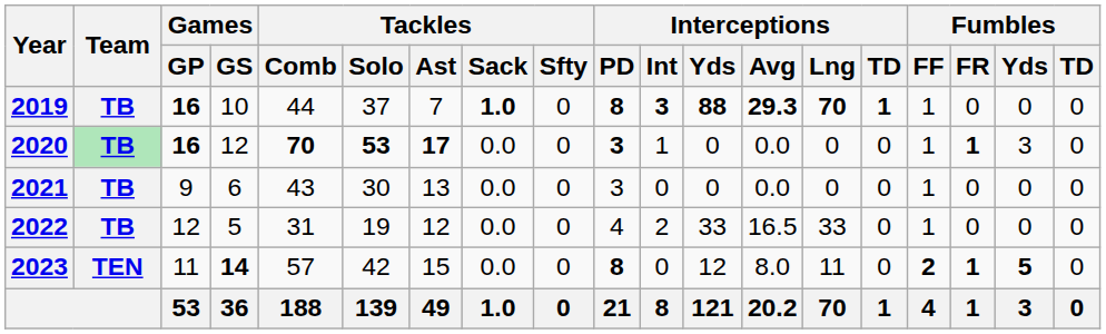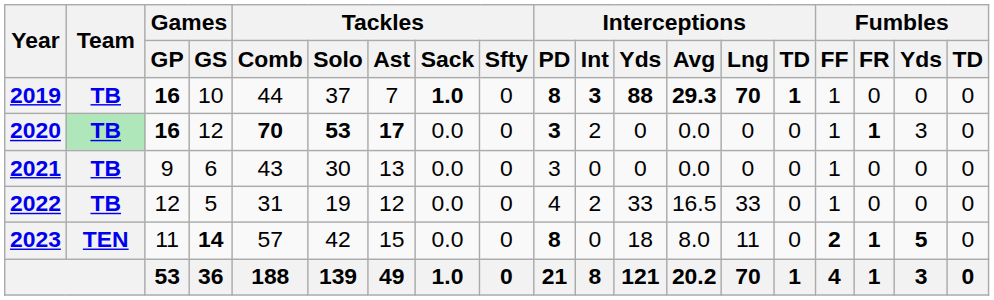2020 | Interceptions / Int: 1 -> 2
2023 | Interceptions / Yds: 12 -> 18
